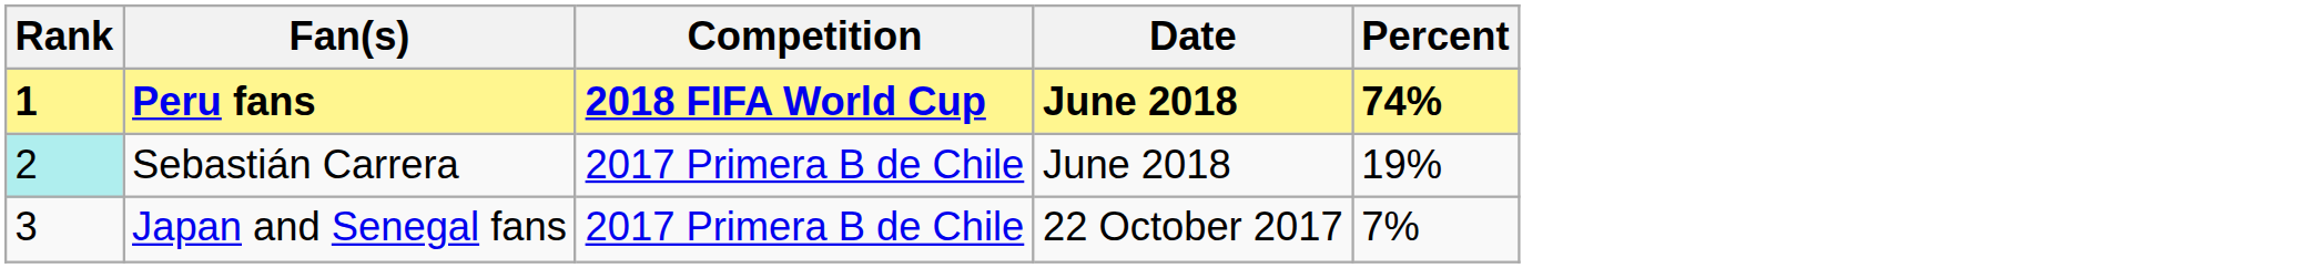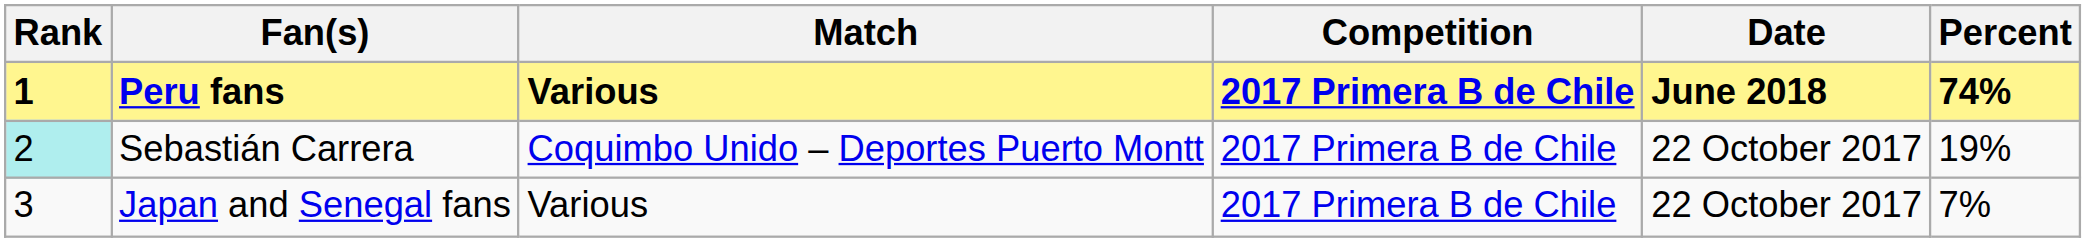+ column: Match | Various | Coquimbo Unido – Deportes Puerto Montt | Various
Peru fans | Competition: 2018 FIFA World Cup -> 2017 Primera B de Chile
Sebastián Carrera | Date: June 2018 -> 22 October 2017
